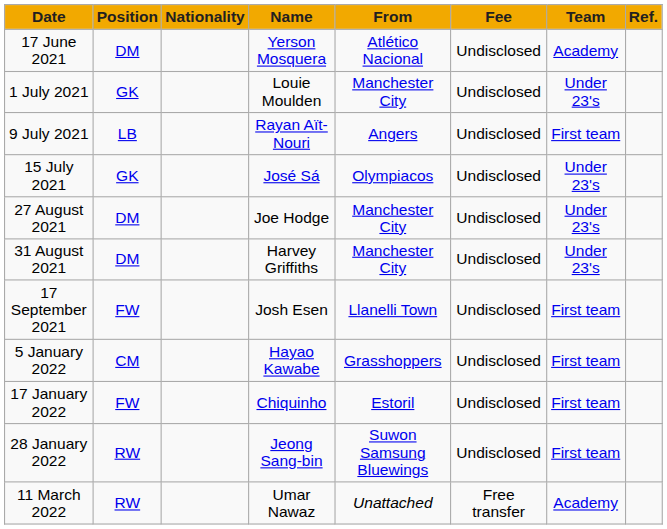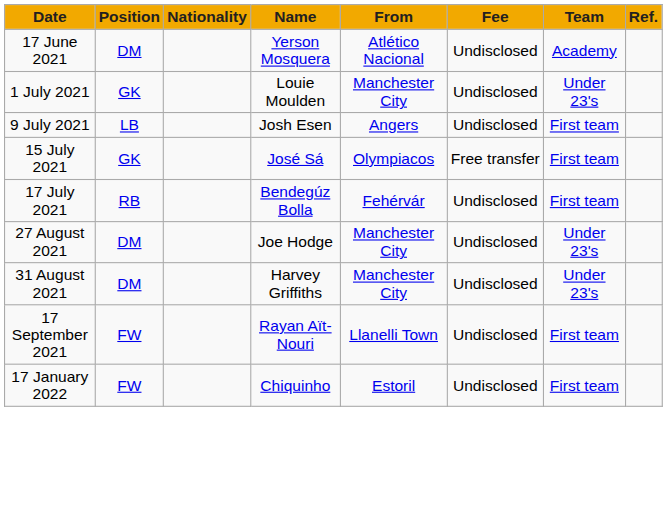9 July 2021 | Name: Rayan Aït-Nouri -> Josh Esen
15 July 2021 | Fee: Undisclosed -> Free transfer
15 July 2021 | Team: Under 23's -> First team
+ row: 17 July 2021 | RB | Bendegúz Bolla | Fehérvár | Undisclosed | First team
17 September 2021 | Name: Josh Esen -> Rayan Aït-Nouri
- row: 5 January 2022 | CM | Hayao Kawabe | Grasshoppers | Undisclosed | First team
- row: 28 January 2022 | RW | Jeong Sang-bin | Suwon Samsung Bluewings | Undisclosed | First team
- row: 11 March 2022 | RW | Umar Nawaz | Unattached | Free transfer | Academy
